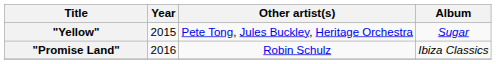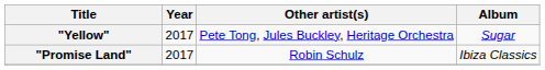"Yellow" | Year: 2015 -> 2017
"Promise Land" | Year: 2016 -> 2017
